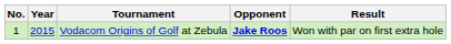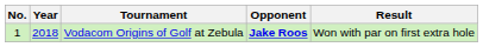Vodacom Origins of Golf at Zebula | Year: 2015 -> 2018
